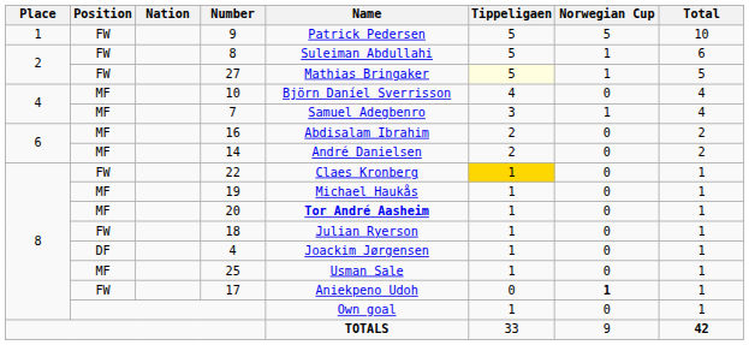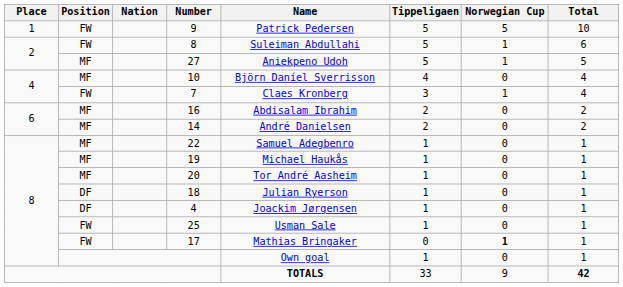27 | Position: FW -> MF
27 | Name: Mathias Bringaker -> Aniekpeno Udoh
27 | Tippeligaen: lightyellow background -> no background
7 | Position: MF -> FW
7 | Name: Samuel Adegbenro -> Claes Kronberg
22 | Position: FW -> MF
22 | Name: Claes Kronberg -> Samuel Adegbenro
22 | Tippeligaen: gold background -> no background
20 | Name: bold -> normal
18 | Position: FW -> DF
25 | Position: MF -> FW
17 | Name: Aniekpeno Udoh -> Mathias Bringaker
